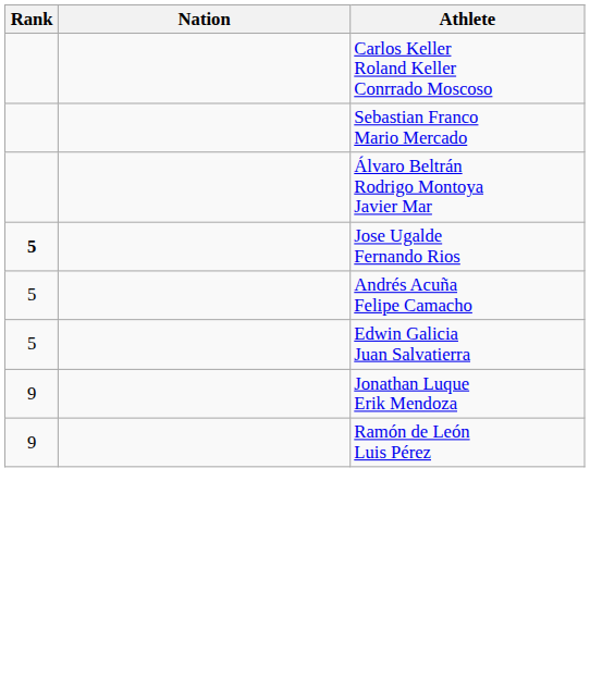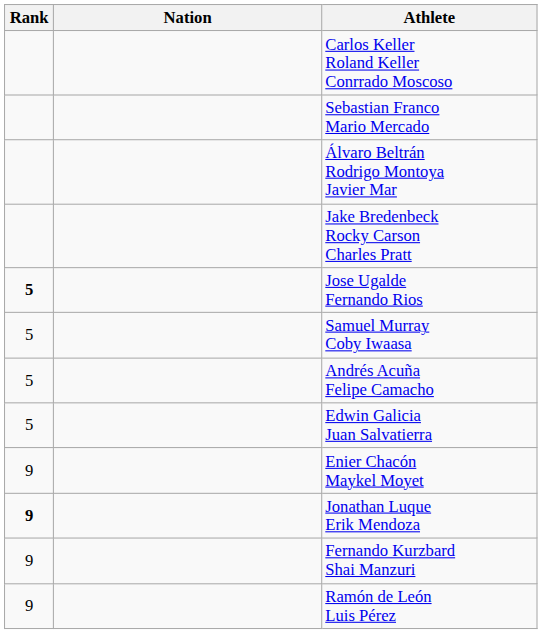+ row: Jake Bredenbeck Rocky Carson Charles Pratt
+ row: 5 | Samuel Murray Coby Iwaasa
+ row: 9 | Enier Chacón Maykel Moyet
Jonathan Luque Erik Mendoza | Rank: normal -> bold
+ row: 9 | Fernando Kurzbard Shai Manzuri
